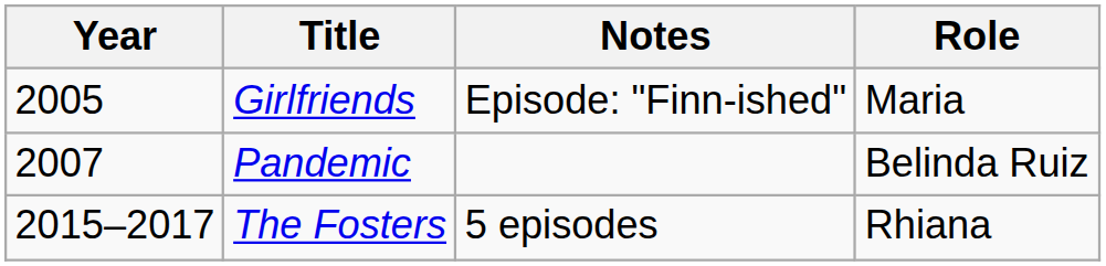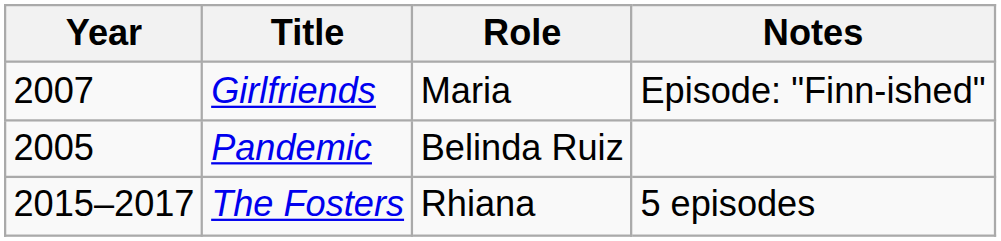columns swapped: Role <-> Notes
Girlfriends | Year: 2005 -> 2007
Pandemic | Year: 2007 -> 2005
